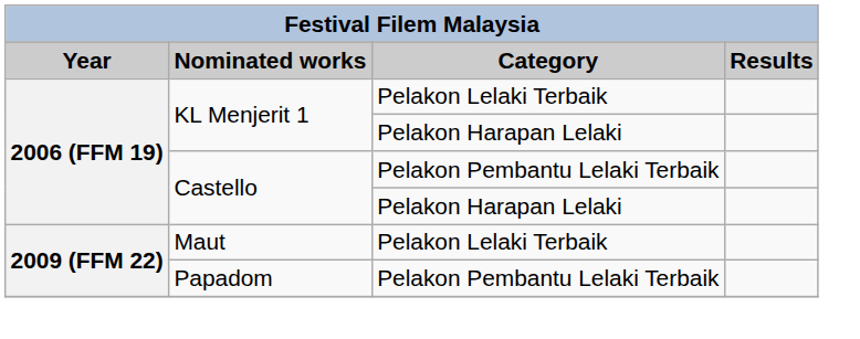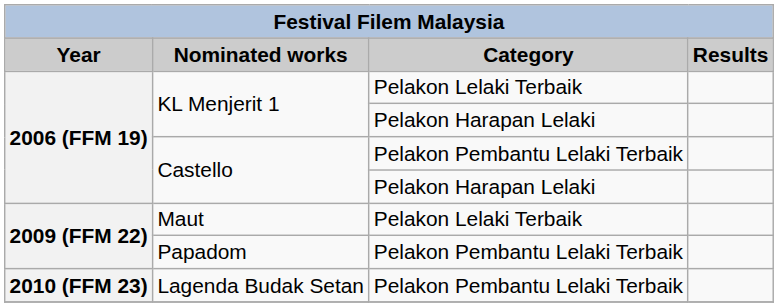+ row: 2010 (FFM 23) | Lagenda Budak Setan | Pelakon Pembantu Lelaki Terbaik
